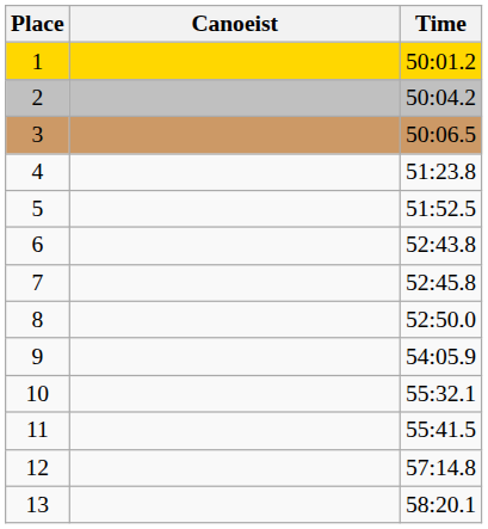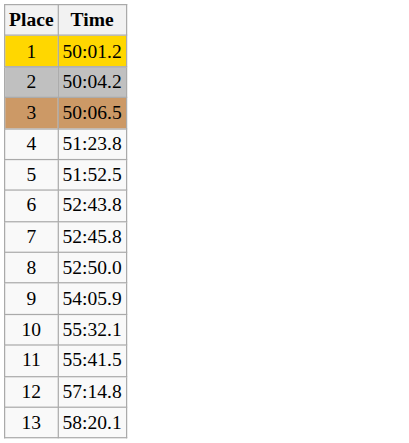- column: Canoeist
